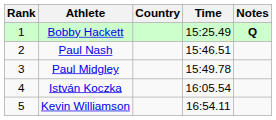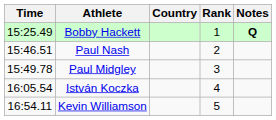columns swapped: Rank <-> Time
